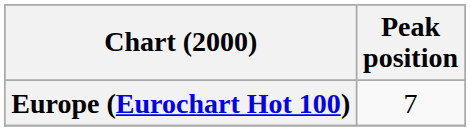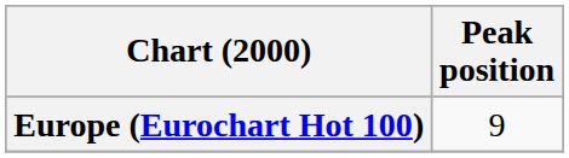Europe (Eurochart Hot 100) | Peak position: 7 -> 9
